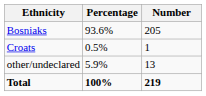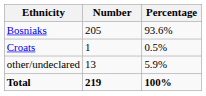columns swapped: Number <-> Percentage
